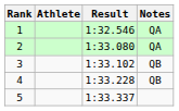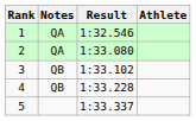columns swapped: Athlete <-> Notes
